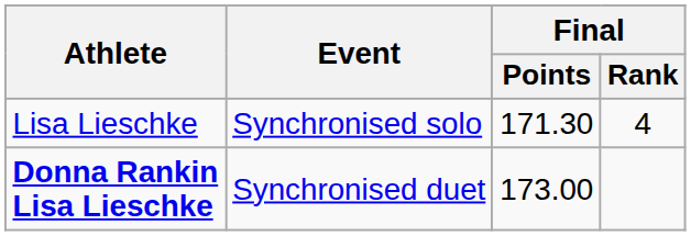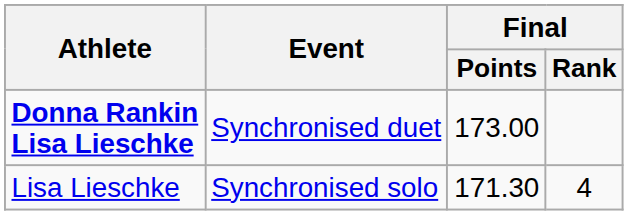rows swapped: Lisa Lieschke <-> Donna Rankin Lisa Lieschke
